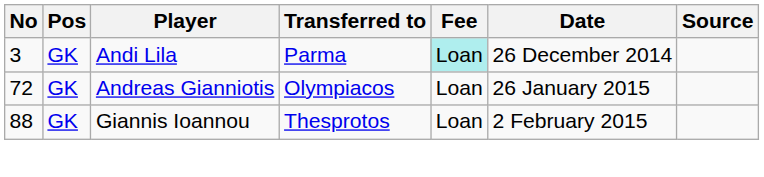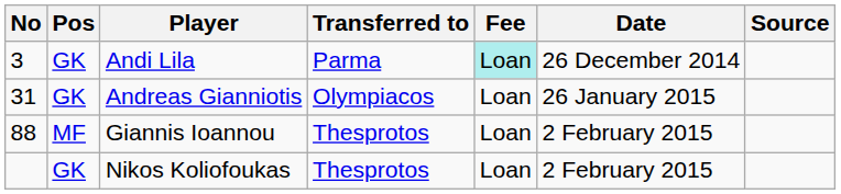Andreas Gianniotis | No: 72 -> 31
Giannis Ioannou | Pos: GK -> MF
+ row: GK | Nikos Koliofoukas | Thesprotos | Loan | 2 February 2015
